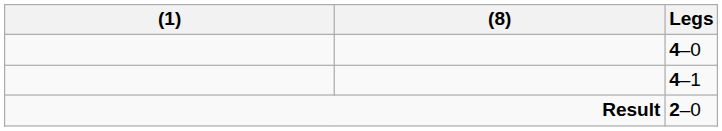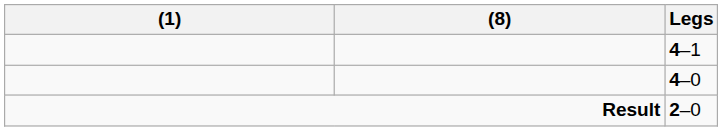rows swapped: 4–0 <-> 4–1
